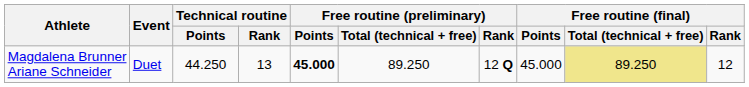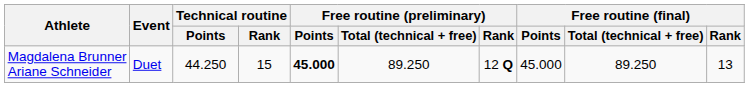Magdalena Brunner Ariane Schneider | Technical routine / Rank: 13 -> 15
Magdalena Brunner Ariane Schneider | Free routine (final) / Total (technical + free): khaki background -> no background
Magdalena Brunner Ariane Schneider | Free routine (final) / Rank: 12 -> 13
